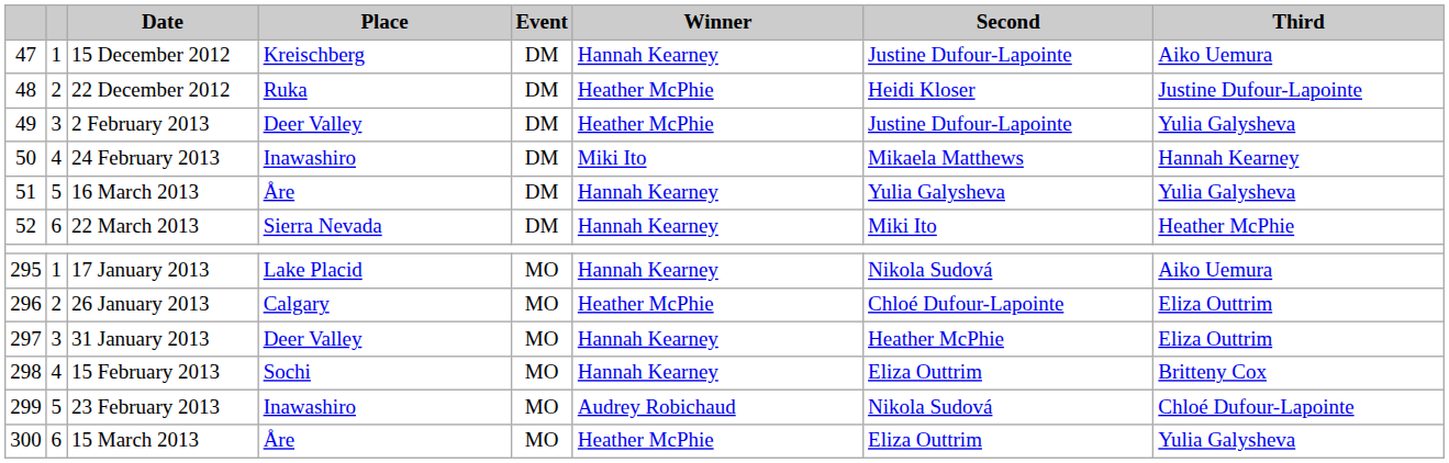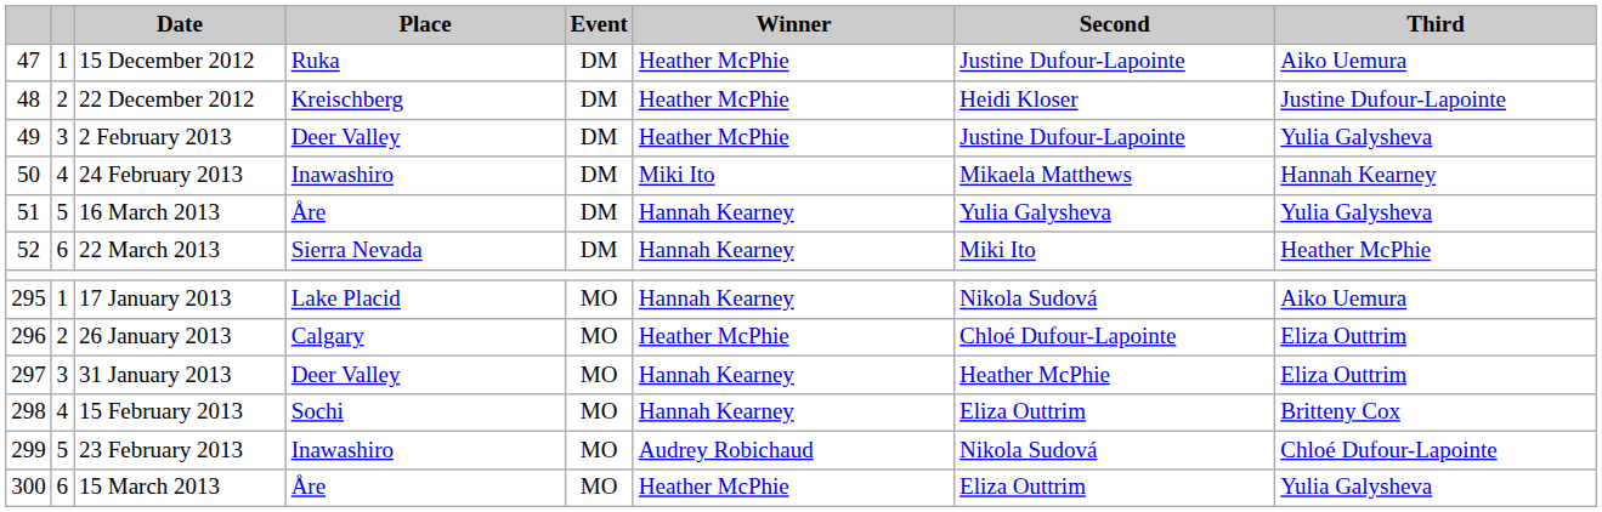15 December 2012 | Place: Kreischberg -> Ruka
15 December 2012 | Winner: Hannah Kearney -> Heather McPhie
22 December 2012 | Place: Ruka -> Kreischberg
